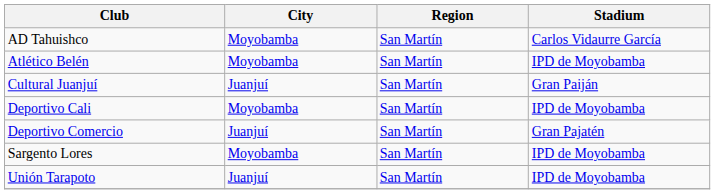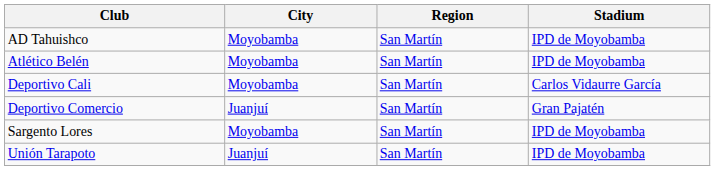AD Tahuishco | Stadium: Carlos Vidaurre García -> IPD de Moyobamba
- row: Cultural Juanjuí | Juanjuí | San Martín | Gran Paiján
Deportivo Cali | Stadium: IPD de Moyobamba -> Carlos Vidaurre García
